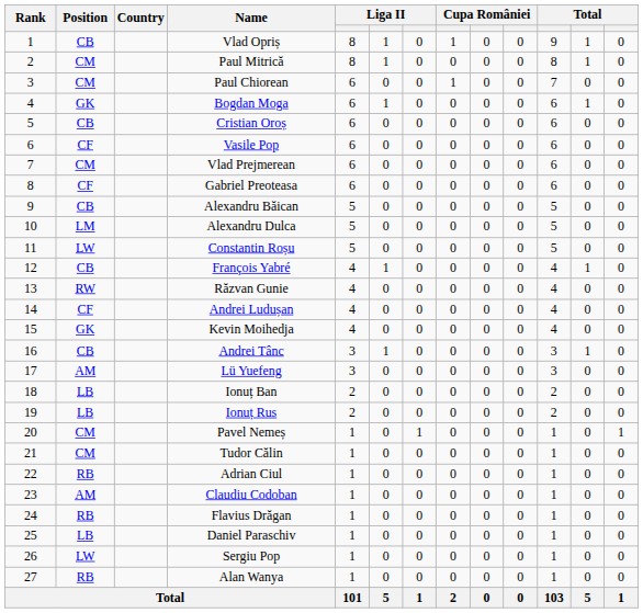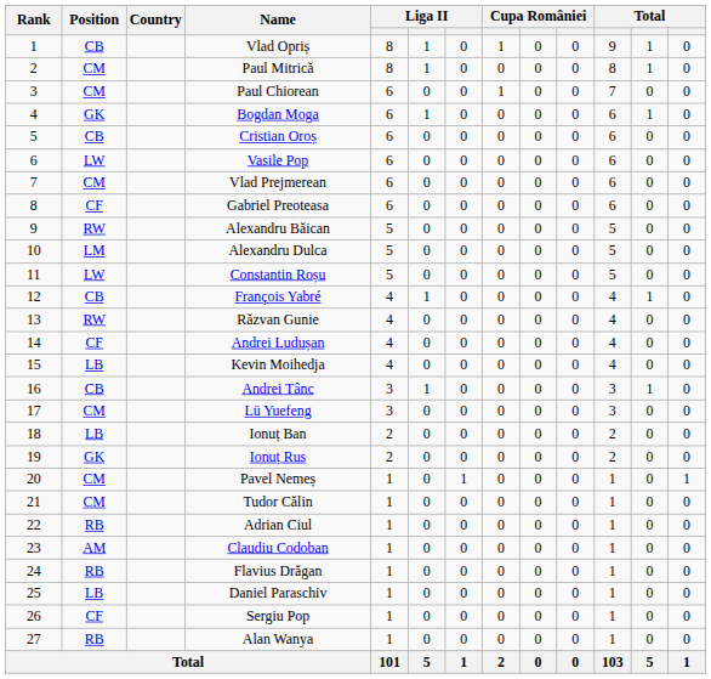Vasile Pop | Position: CF -> LW
Alexandru Băican | Position: CB -> RW
Kevin Moihedja | Position: GK -> LB
Lü Yuefeng | Position: AM -> CM
Ionuț Rus | Position: LB -> GK
Sergiu Pop | Position: LW -> CF
